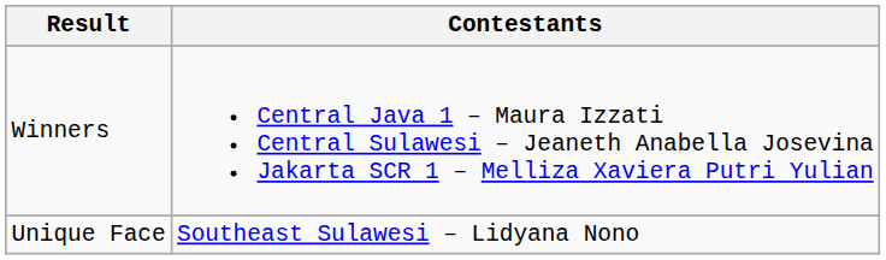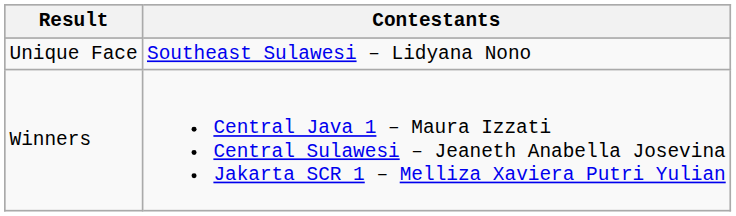rows swapped: Winners <-> Unique Face
